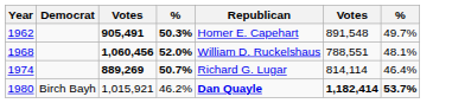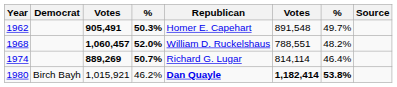+ column: Source
1968 | column 3: 1,060,456 -> 1,060,457
1968 | column 7: 48.1% -> 48.2%
1980 | column 7: 53.7% -> 53.8%
